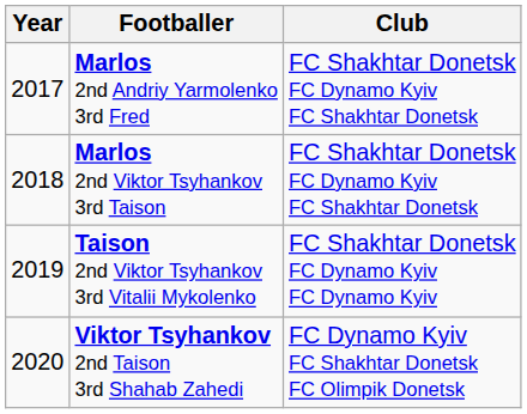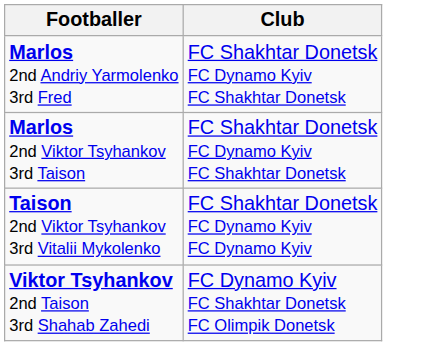- column: Year | 2017 | 2018 | 2019 | 2020
